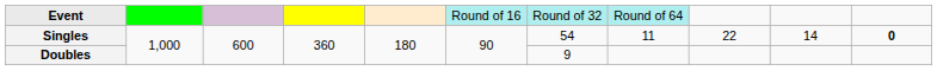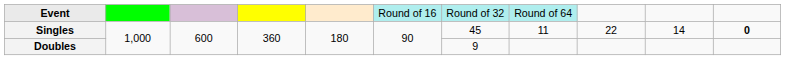Singles | column 7: 54 -> 45
